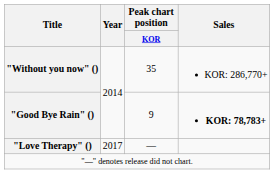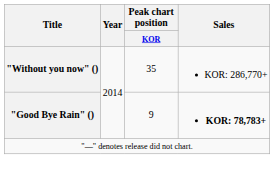- row: "Love Therapy" () | 2017 | —
